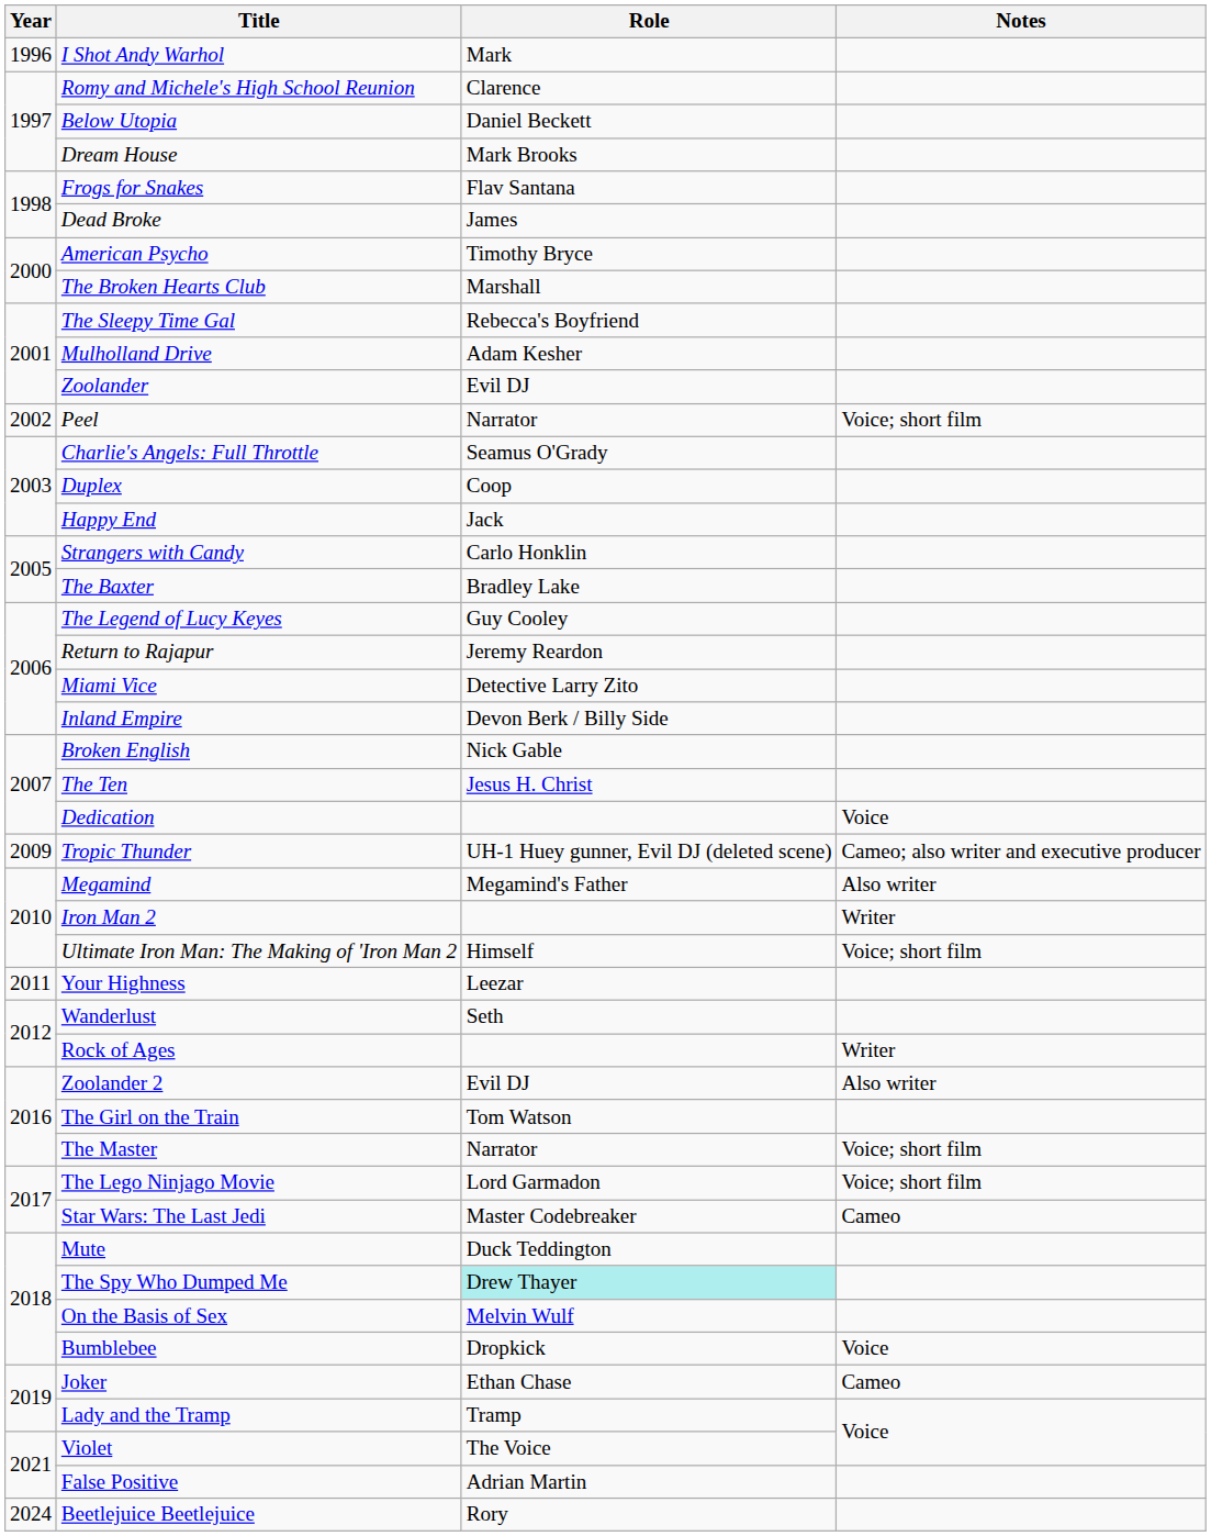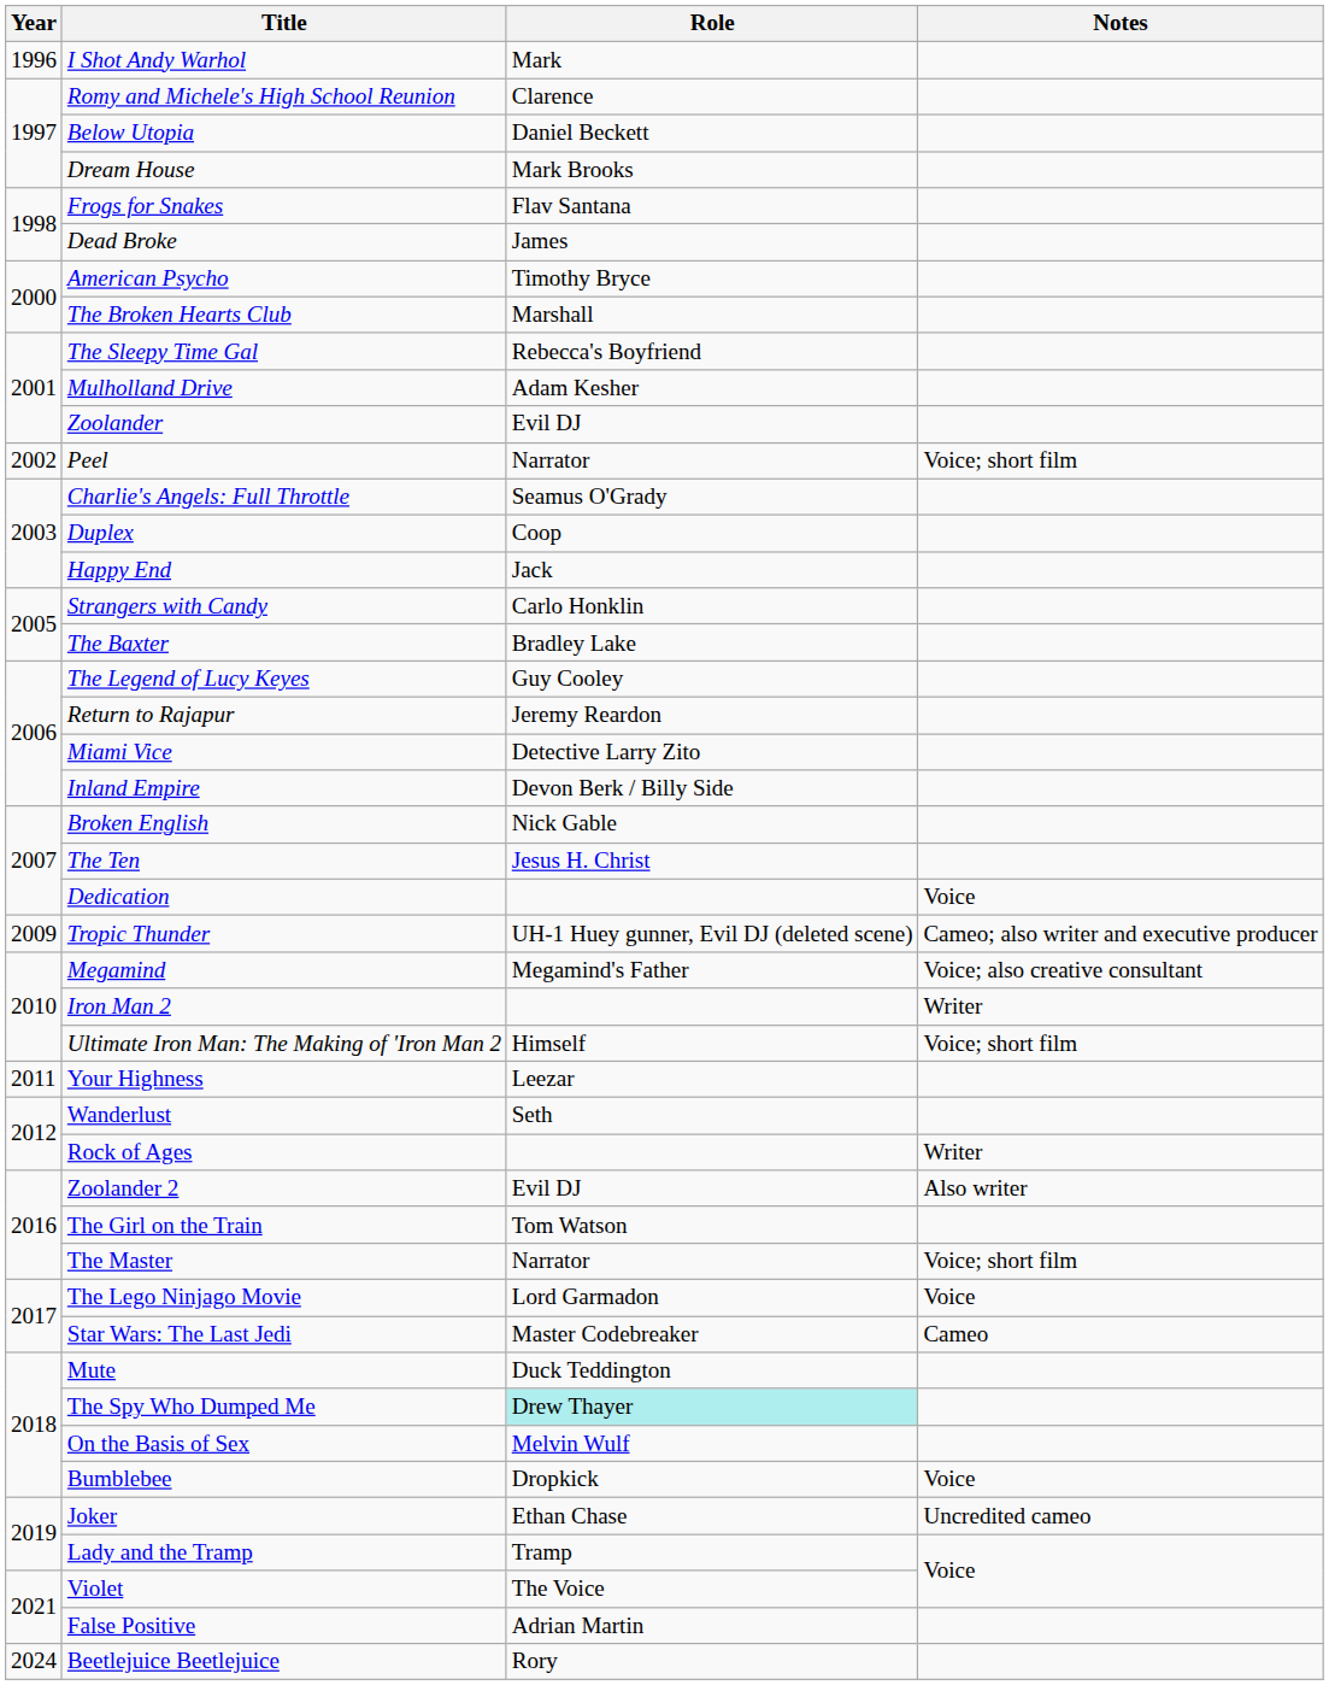Megamind | Notes: Also writer -> Voice; also creative consultant
The Lego Ninjago Movie | Notes: Voice; short film -> Voice
Joker | Notes: Cameo -> Uncredited cameo
